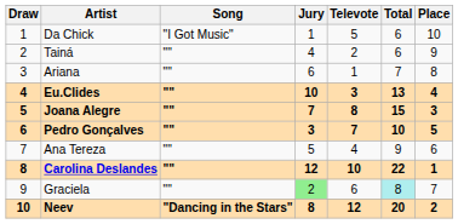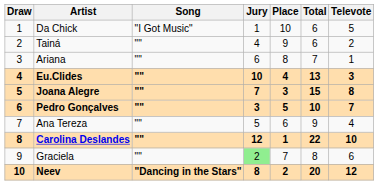columns swapped: Televote <-> Place
Graciela | Total: paleturquoise background -> no background
